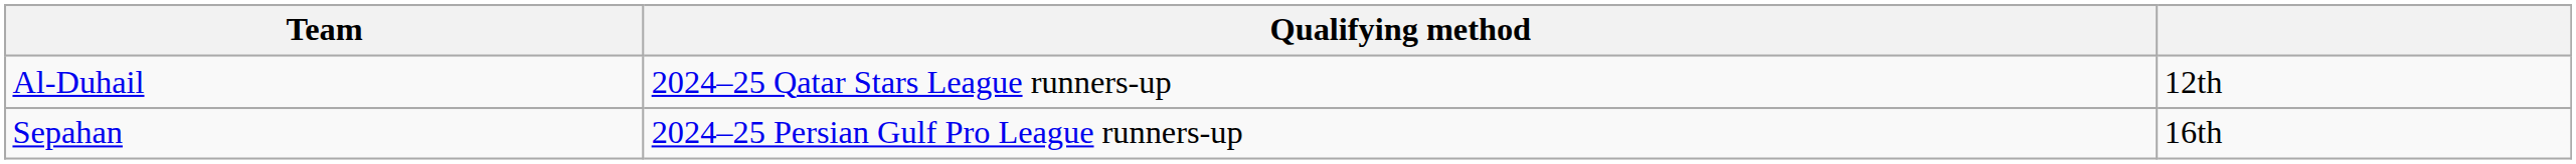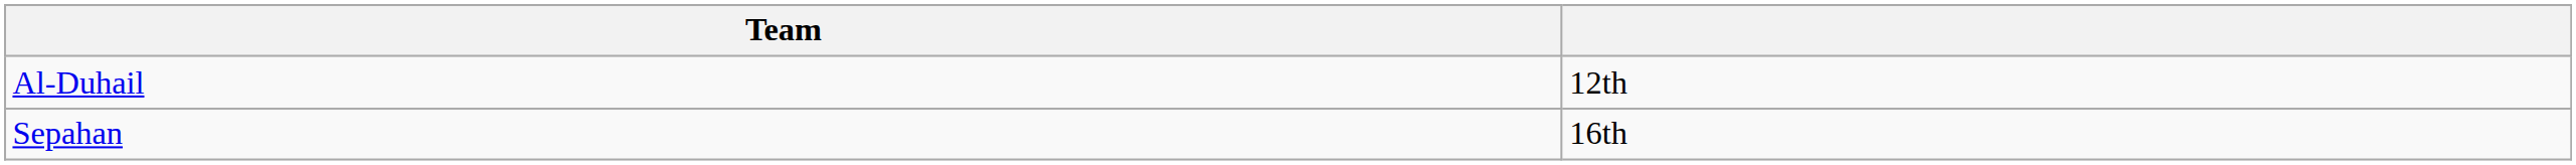- column: Qualifying method | 2024–25 Qatar Stars League runners-up | 2024–25 Persian Gulf Pro League runners-up
